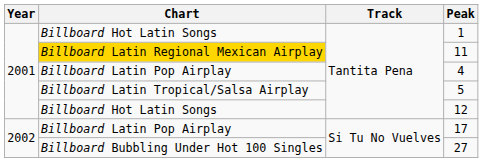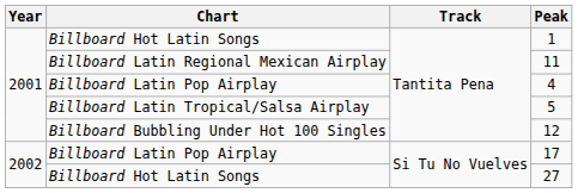11 | Chart: gold background -> no background
12 | Chart: Billboard Hot Latin Songs -> Billboard Bubbling Under Hot 100 Singles
27 | Chart: Billboard Bubbling Under Hot 100 Singles -> Billboard Hot Latin Songs
